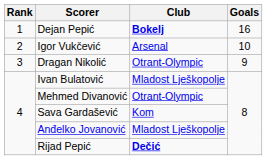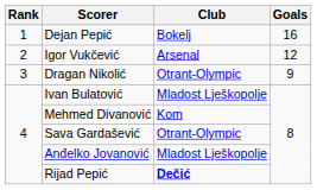Dejan Pepić | Club: bold -> normal
Igor Vukčević | Goals: 10 -> 12
Mehmed Divanović | Club: Otrant-Olympic -> Kom
Sava Gardašević | Club: Kom -> Otrant-Olympic
